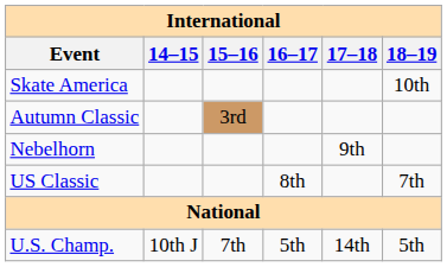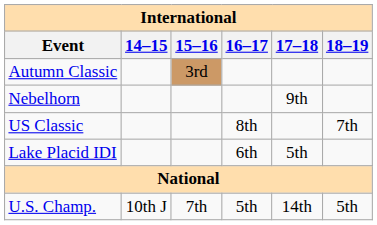- row: Skate America | 10th
+ row: Lake Placid IDI | 6th | 5th
